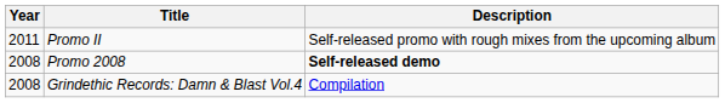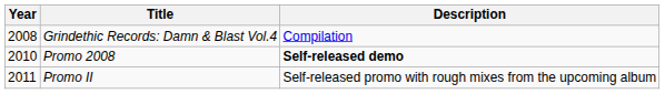rows swapped: Grindethic Records: Damn & Blast Vol.4 <-> Promo II
Promo 2008 | Year: 2008 -> 2010
